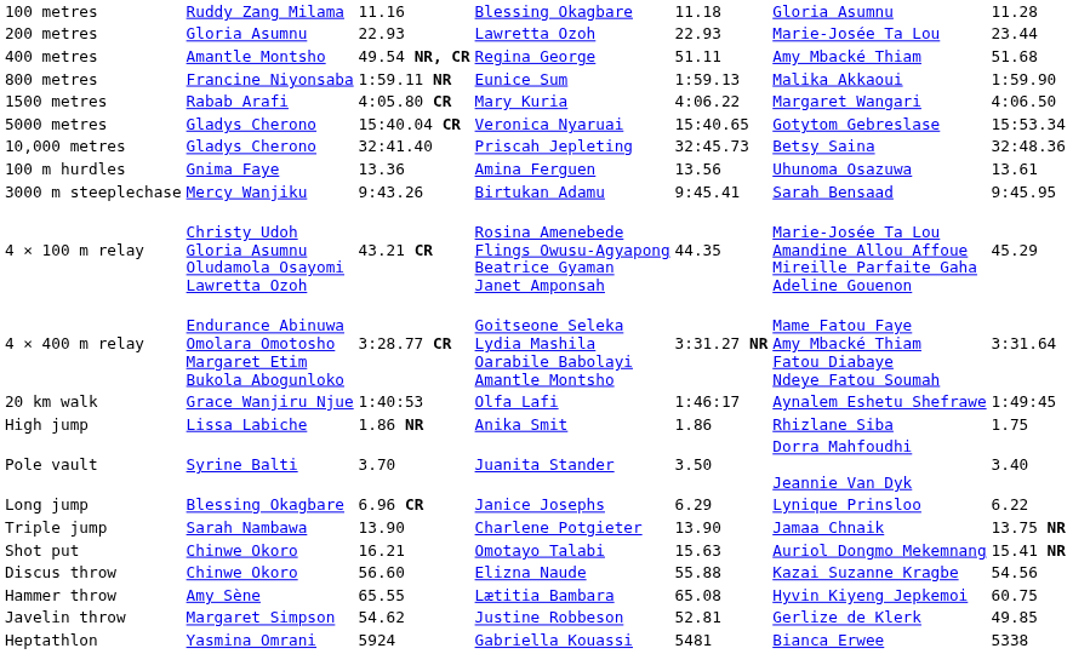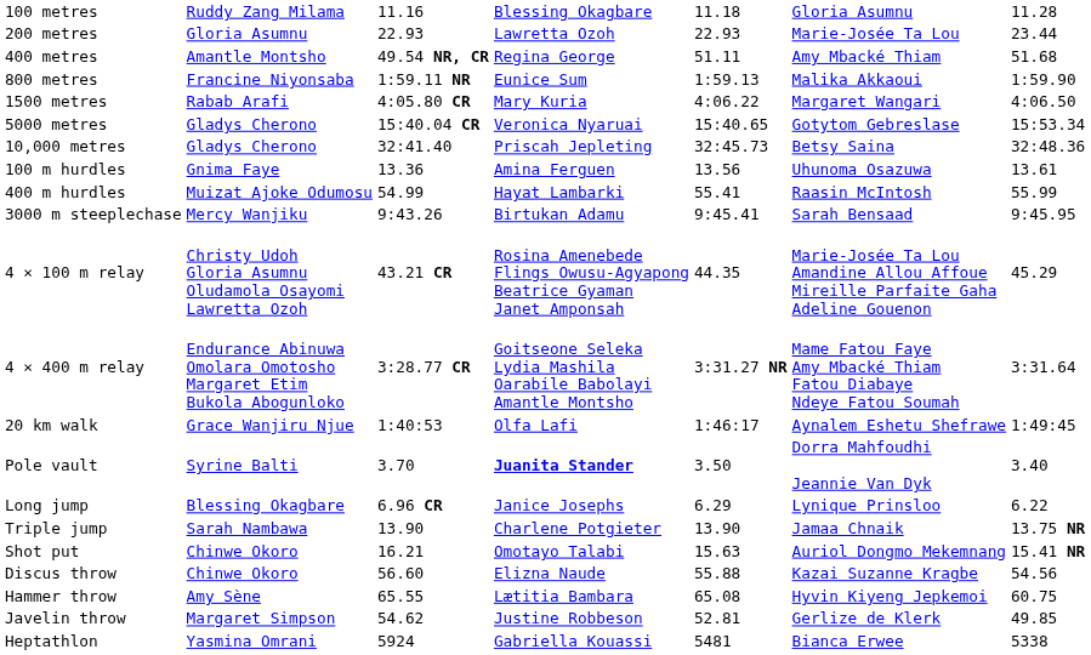+ row: 400 m hurdles | Muizat Ajoke Odumosu | 54.99 | Hayat Lambarki | 55.41 | Raasin McIntosh | 55.99
- row: High jump | Lissa Labiche | 1.86 NR | Anika Smit | 1.86 | Rhizlane Siba | 1.75
Pole vault | column 4: normal -> bold
